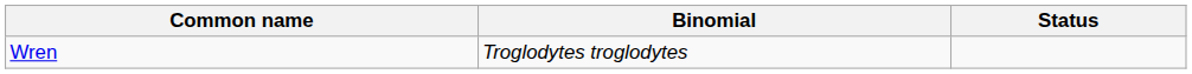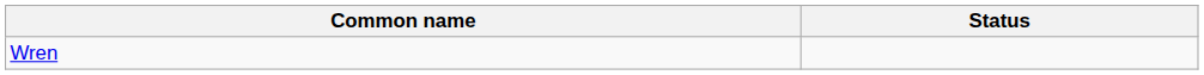- column: Binomial | Troglodytes troglodytes
